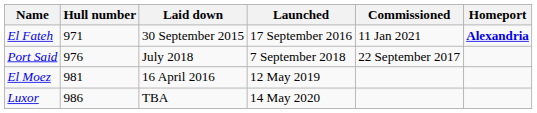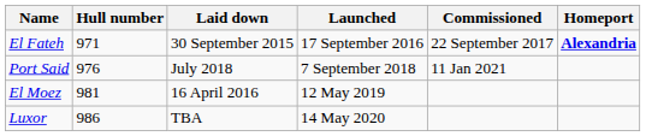El Fateh | Commissioned: 11 Jan 2021 -> 22 September 2017
Port Said | Commissioned: 22 September 2017 -> 11 Jan 2021
